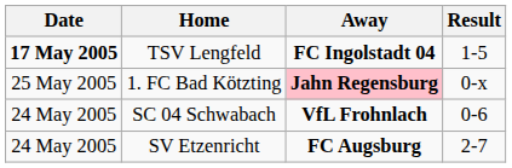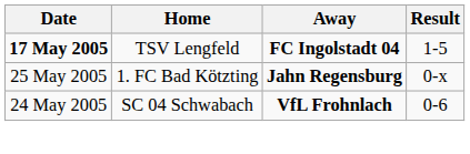1. FC Bad Kötzting | Away: pink background -> no background
- row: 24 May 2005 | SV Etzenricht | FC Augsburg | 2-7
